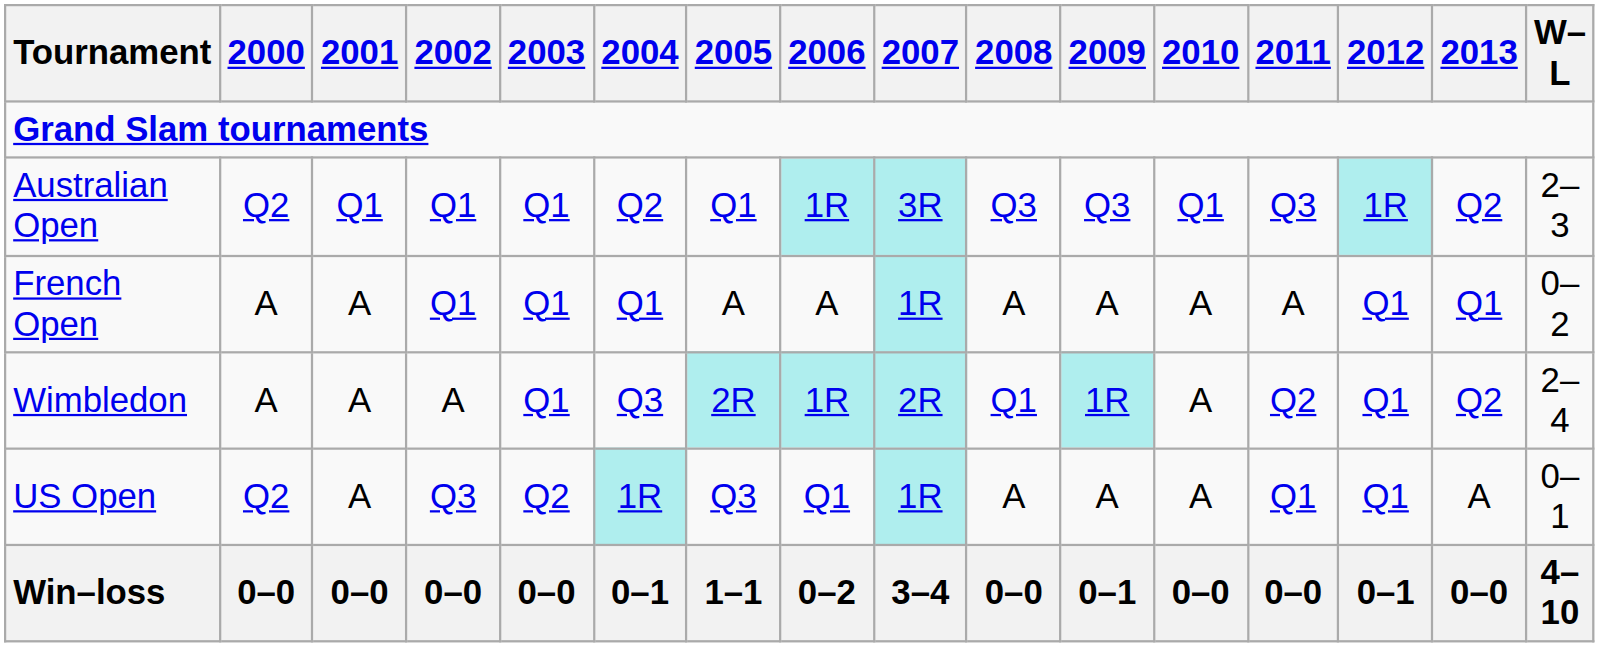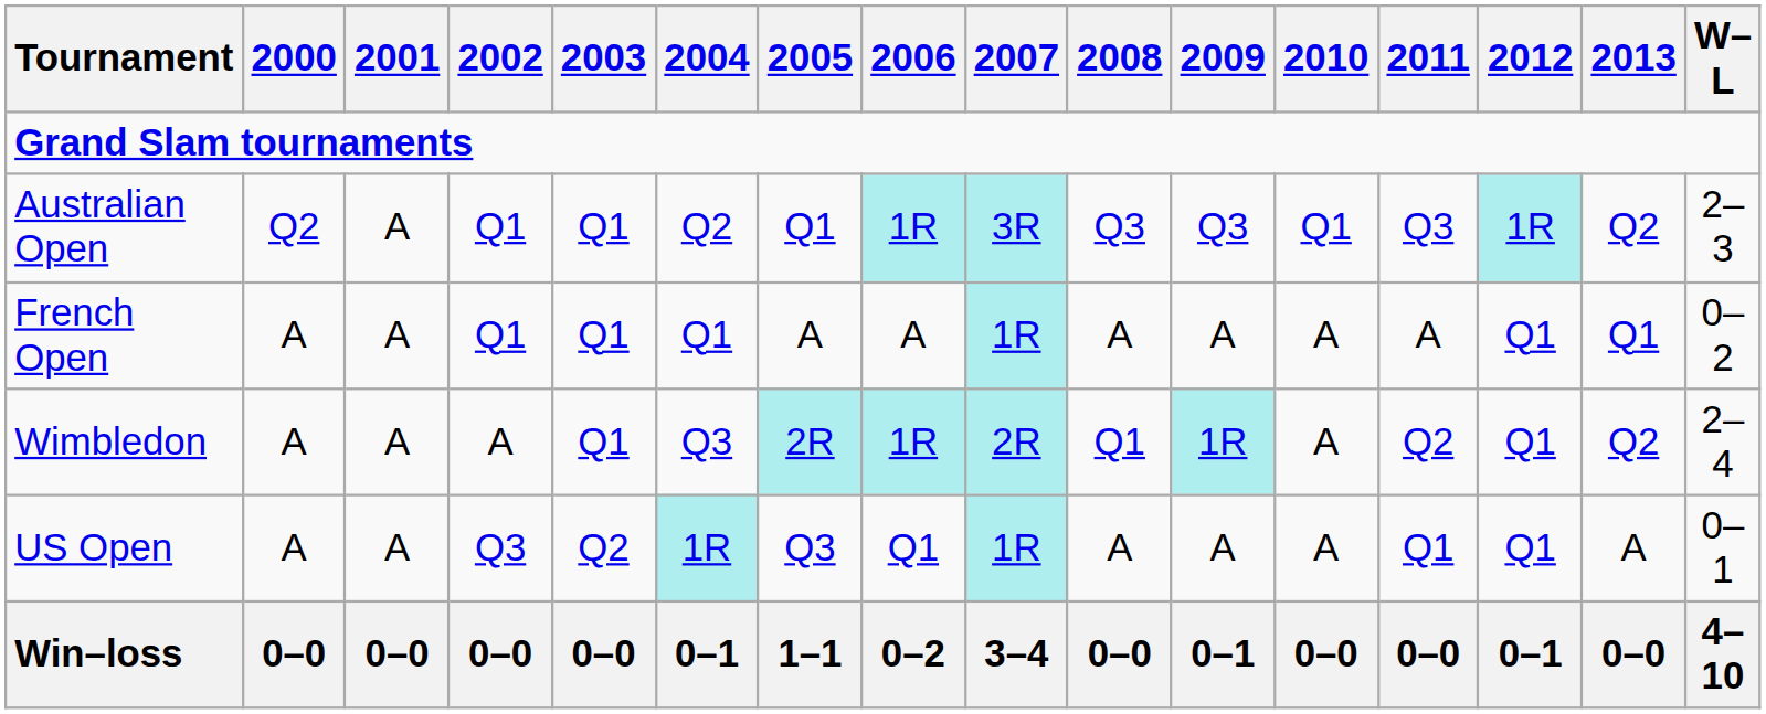Australian Open | 2001: Q1 -> A
US Open | 2000: Q2 -> A
